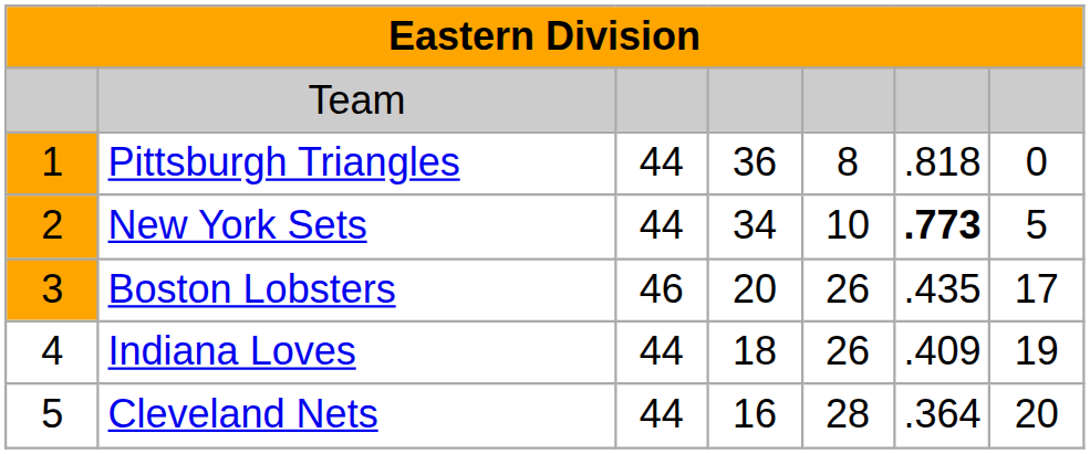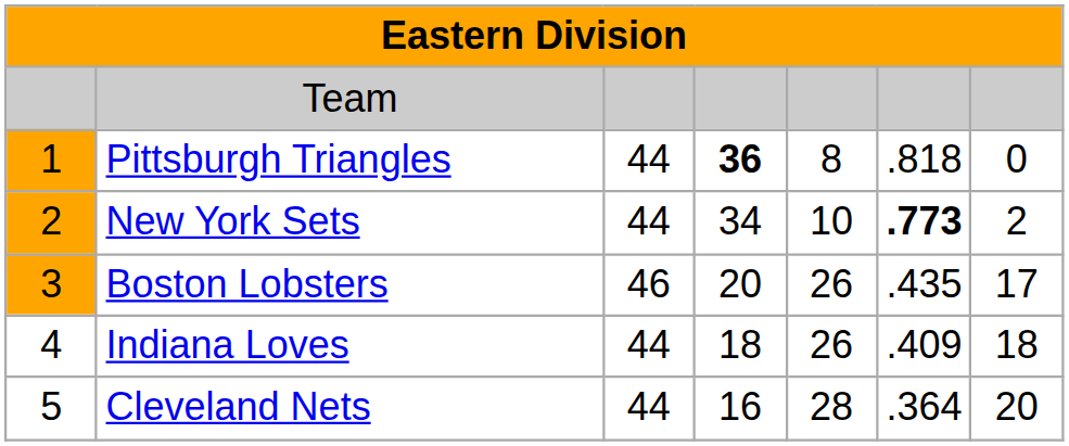Pittsburgh Triangles | column 4: normal -> bold
New York Sets | column 7: 5 -> 2
Indiana Loves | column 7: 19 -> 18
